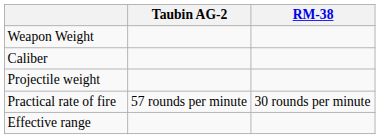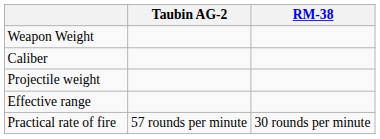rows swapped: Practical rate of fire <-> Effective range
